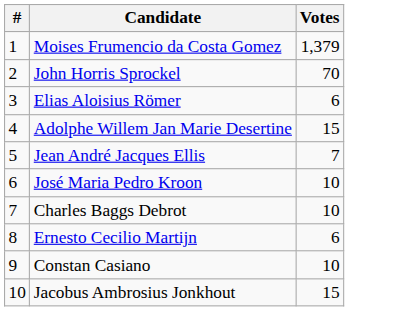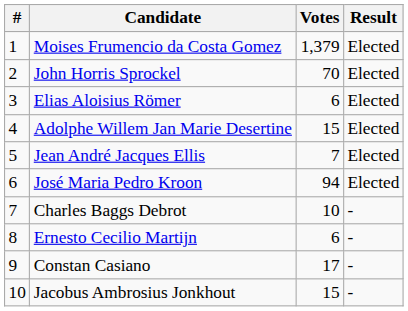+ column: Result | Elected | Elected | Elected | Elected | Elected | Elected | - | - | - | -
José Maria Pedro Kroon | Votes: 10 -> 94
Constan Casiano | Votes: 10 -> 17
